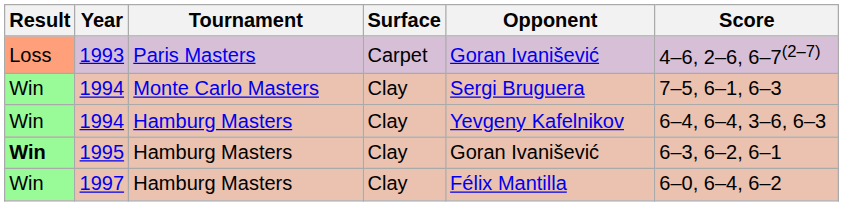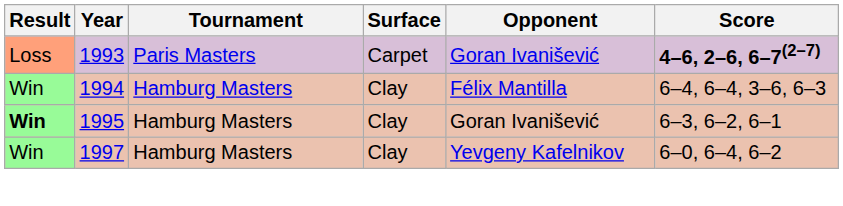1993 | Score: normal -> bold
- row: Win | 1994 | Monte Carlo Masters | Clay | Sergi Bruguera | 7–5, 6–1, 6–3
1994 / Hamburg Masters | Opponent: Yevgeny Kafelnikov -> Félix Mantilla
1997 | Opponent: Félix Mantilla -> Yevgeny Kafelnikov
